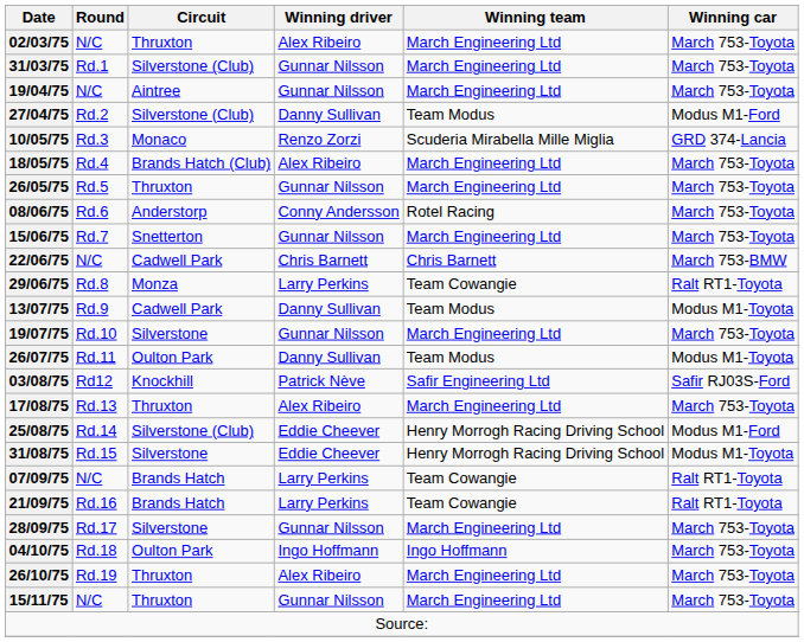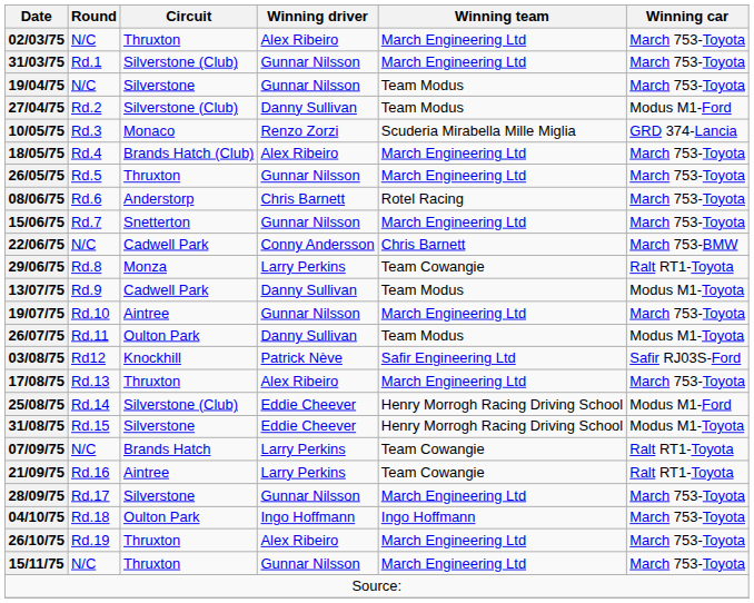19/04/75 | Circuit: Aintree -> Silverstone
19/04/75 | Winning team: March Engineering Ltd -> Team Modus
08/06/75 | Winning driver: Conny Andersson -> Chris Barnett
22/06/75 | Winning driver: Chris Barnett -> Conny Andersson
19/07/75 | Circuit: Silverstone -> Aintree
21/09/75 | Circuit: Brands Hatch -> Aintree
